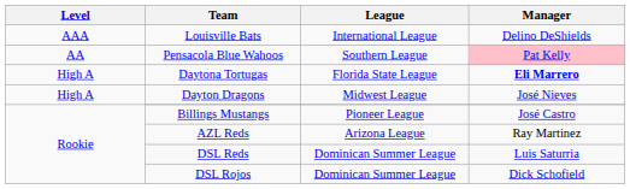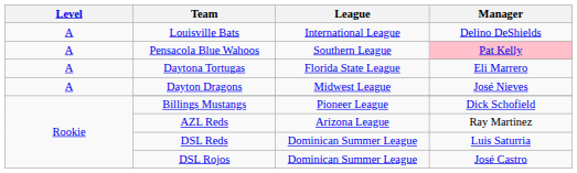Louisville Bats | Level: AAA -> A
Pensacola Blue Wahoos | Level: AA -> A
Daytona Tortugas | Level: High A -> A
Daytona Tortugas | Manager: bold -> normal
Dayton Dragons | Level: High A -> A
Billings Mustangs | Manager: José Castro -> Dick Schofield
DSL Rojos | Manager: Dick Schofield -> José Castro
